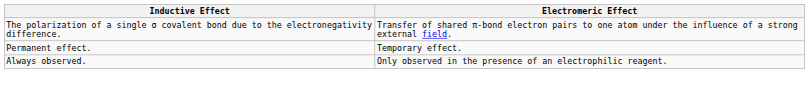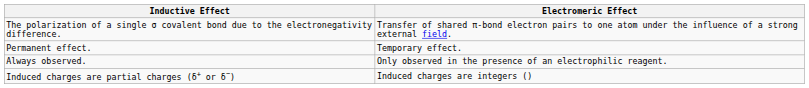+ row: Induced charges are partial charges (δ+ or δ−) | Induced charges are integers ()
